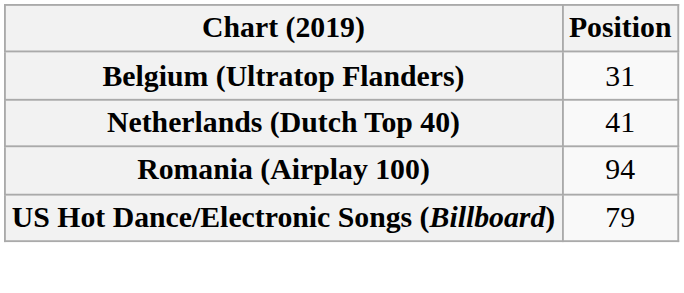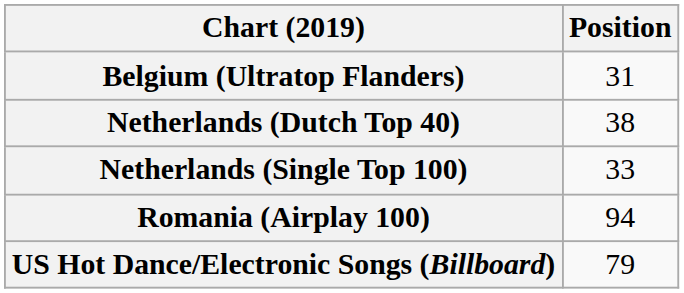Netherlands (Dutch Top 40) | Position: 41 -> 38
+ row: Netherlands (Single Top 100) | 33
